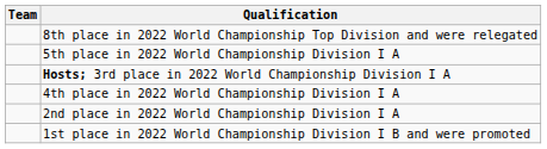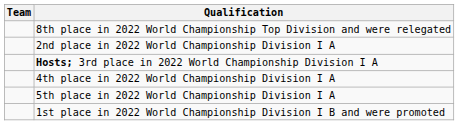rows swapped: 2nd place in 2022 World Championship Division I A <-> 5th place in 2022 World Championship Division I A
